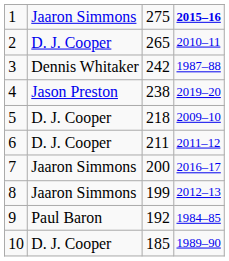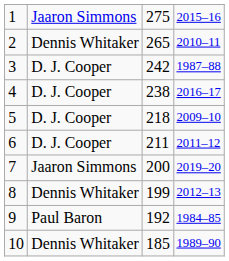1 | column 4: bold -> normal
2 | column 2: D. J. Cooper -> Dennis Whitaker
3 | column 2: Dennis Whitaker -> D. J. Cooper
4 | column 2: Jason Preston -> D. J. Cooper
4 | column 4: 2019–20 -> 2016–17
7 | column 4: 2016–17 -> 2019–20
8 | column 2: Jaaron Simmons -> Dennis Whitaker
10 | column 2: D. J. Cooper -> Dennis Whitaker
